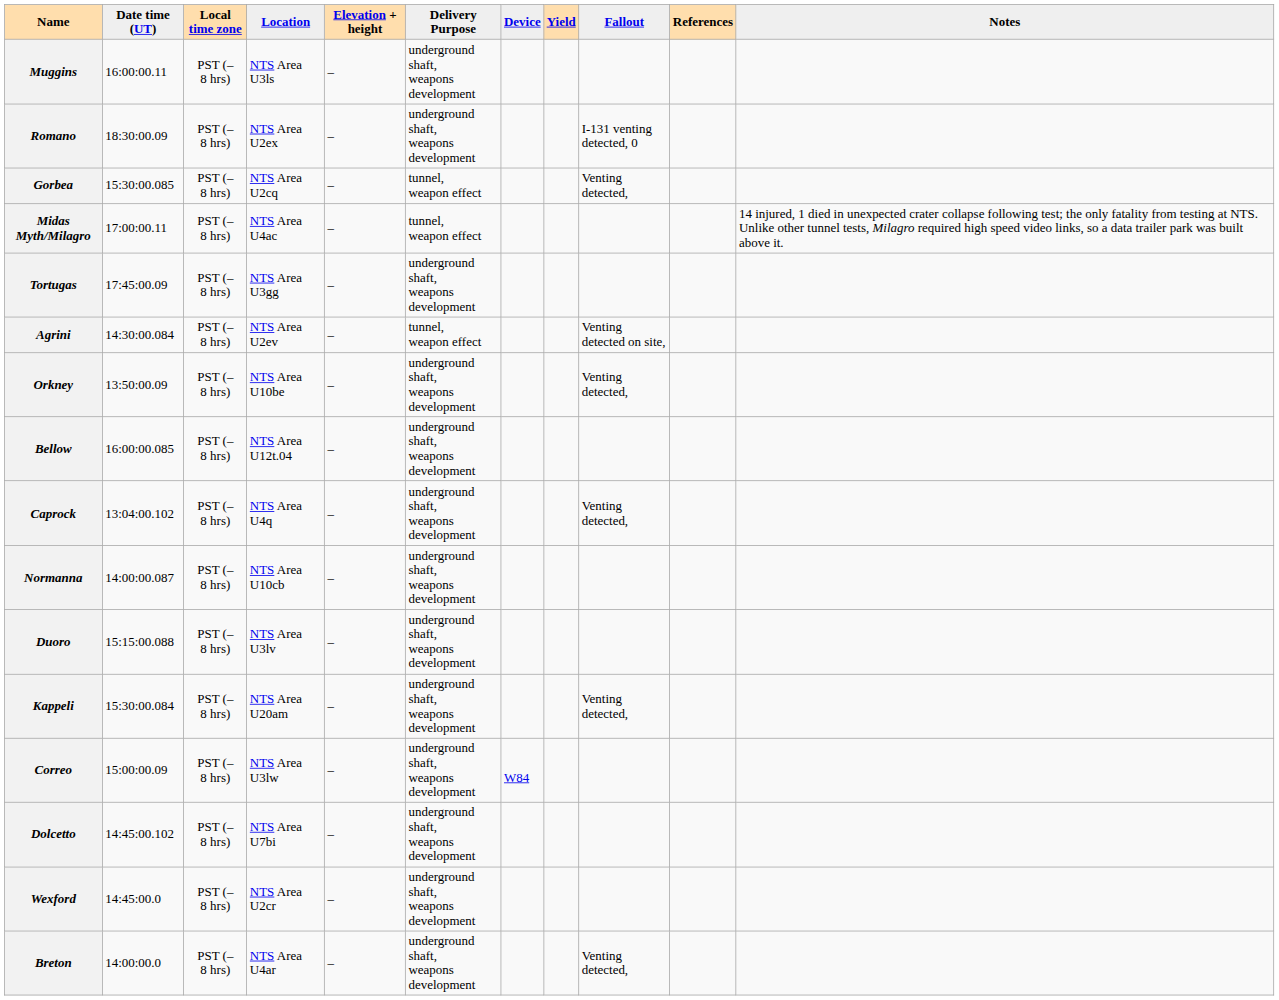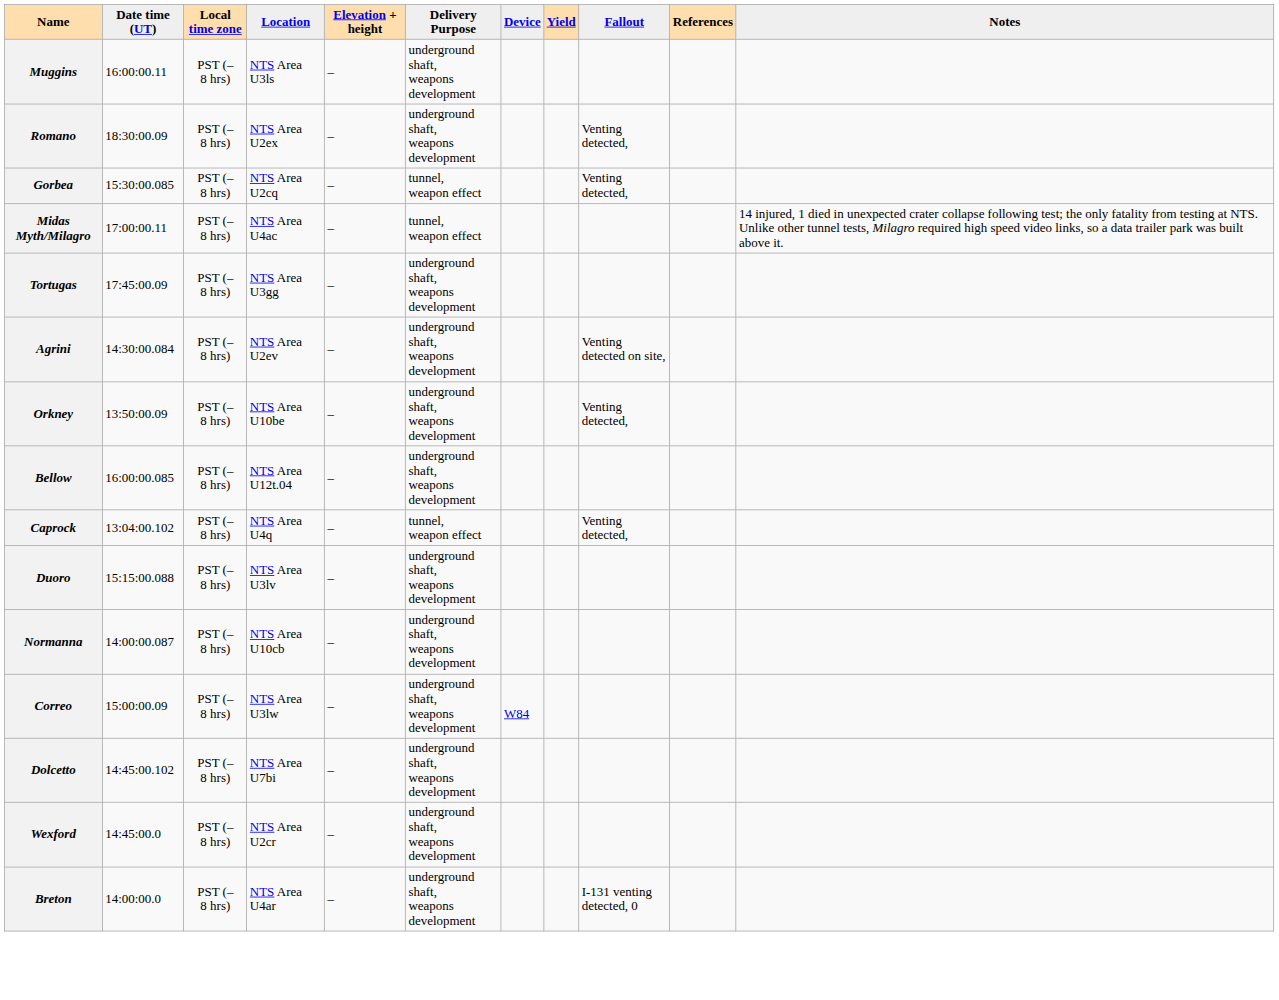Romano | Fallout: I-131 venting detected, 0 -> Venting detected,
Agrini | Delivery Purpose: tunnel, weapon effect -> underground shaft, weapons development
Caprock | Delivery Purpose: underground shaft, weapons development -> tunnel, weapon effect
rows swapped: Duoro <-> Normanna
- row: Kappeli | 15:30:00.084 | PST (–8 hrs) | NTS Area U20am | – | underground shaft, weapons development | Venting detected,
Breton | Fallout: Venting detected, -> I-131 venting detected, 0
